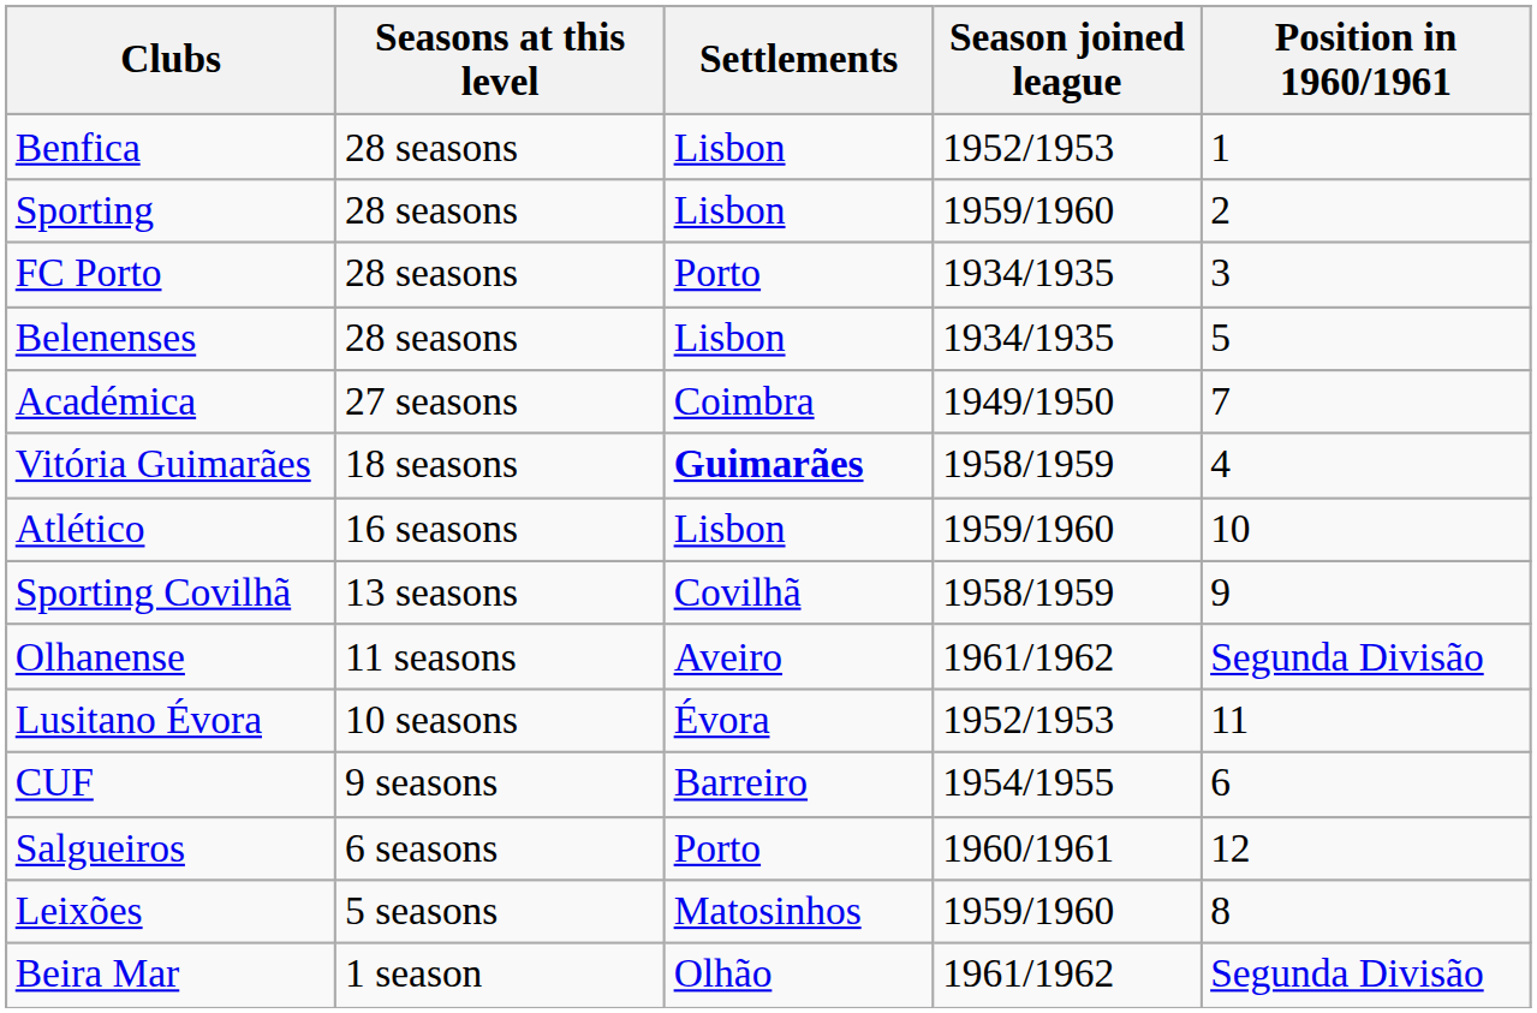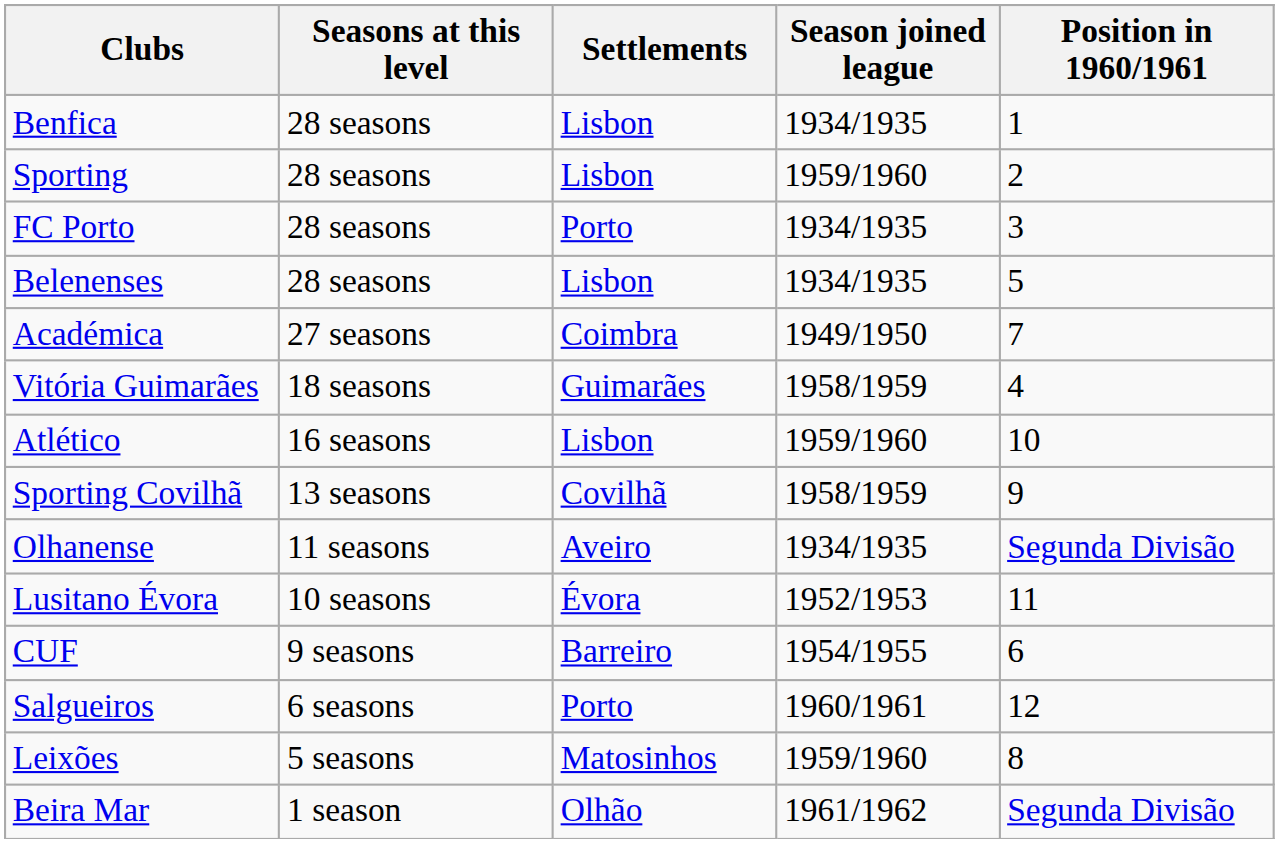Benfica | Season joined league: 1952/1953 -> 1934/1935
Vitória Guimarães | Settlements: bold -> normal
Olhanense | Season joined league: 1961/1962 -> 1934/1935
